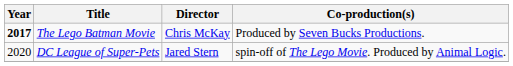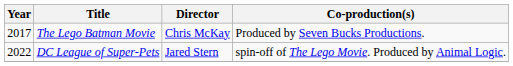The Lego Batman Movie | Year: bold -> normal
DC League of Super-Pets | Year: 2020 -> 2022
